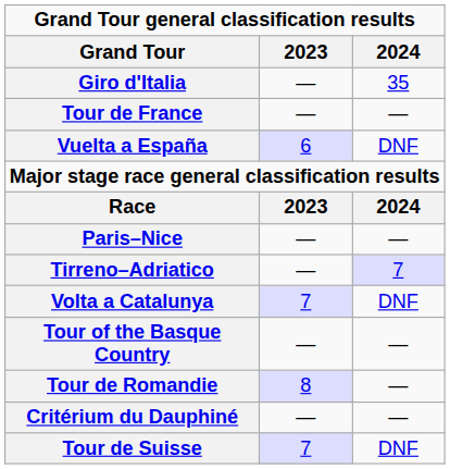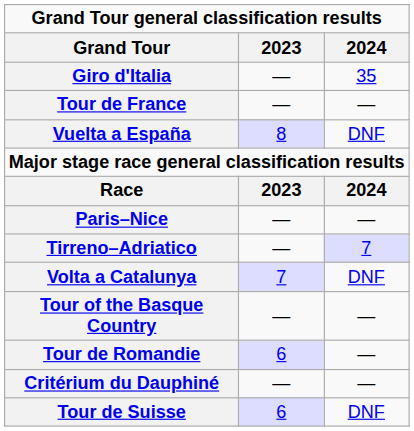Vuelta a España | 2023: 6 -> 8
Tour de Romandie | 2023: 8 -> 6
Tour de Suisse | 2023: 7 -> 6
